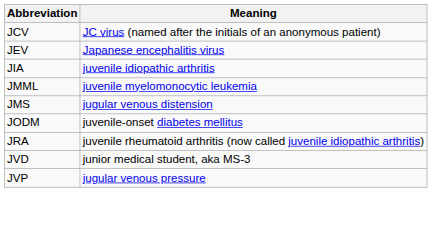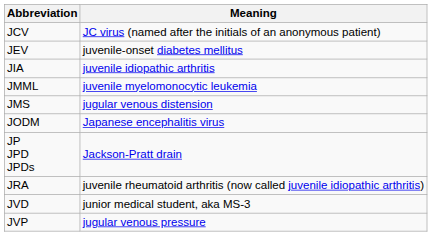JEV | Meaning: Japanese encephalitis virus -> juvenile-onset diabetes mellitus
JODM | Meaning: juvenile-onset diabetes mellitus -> Japanese encephalitis virus
+ row: JP JPD JPDs | Jackson-Pratt drain
